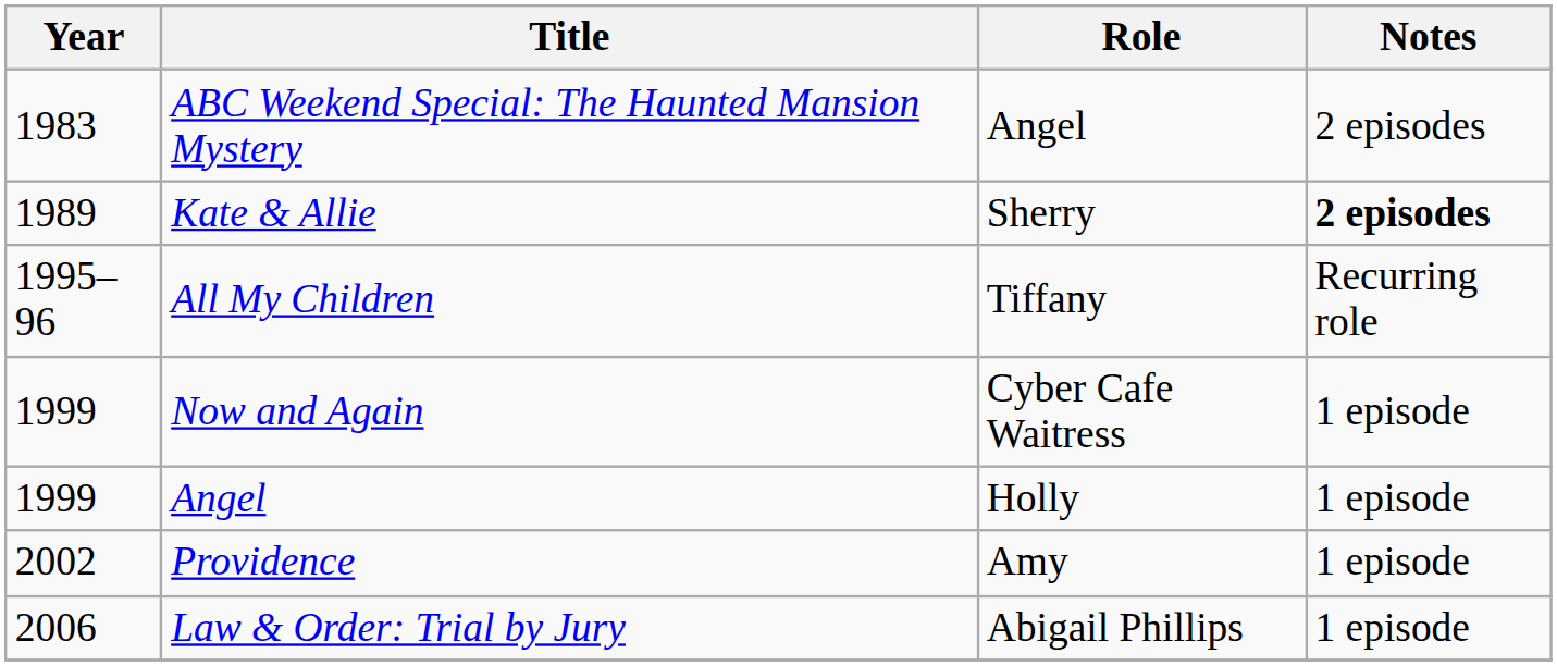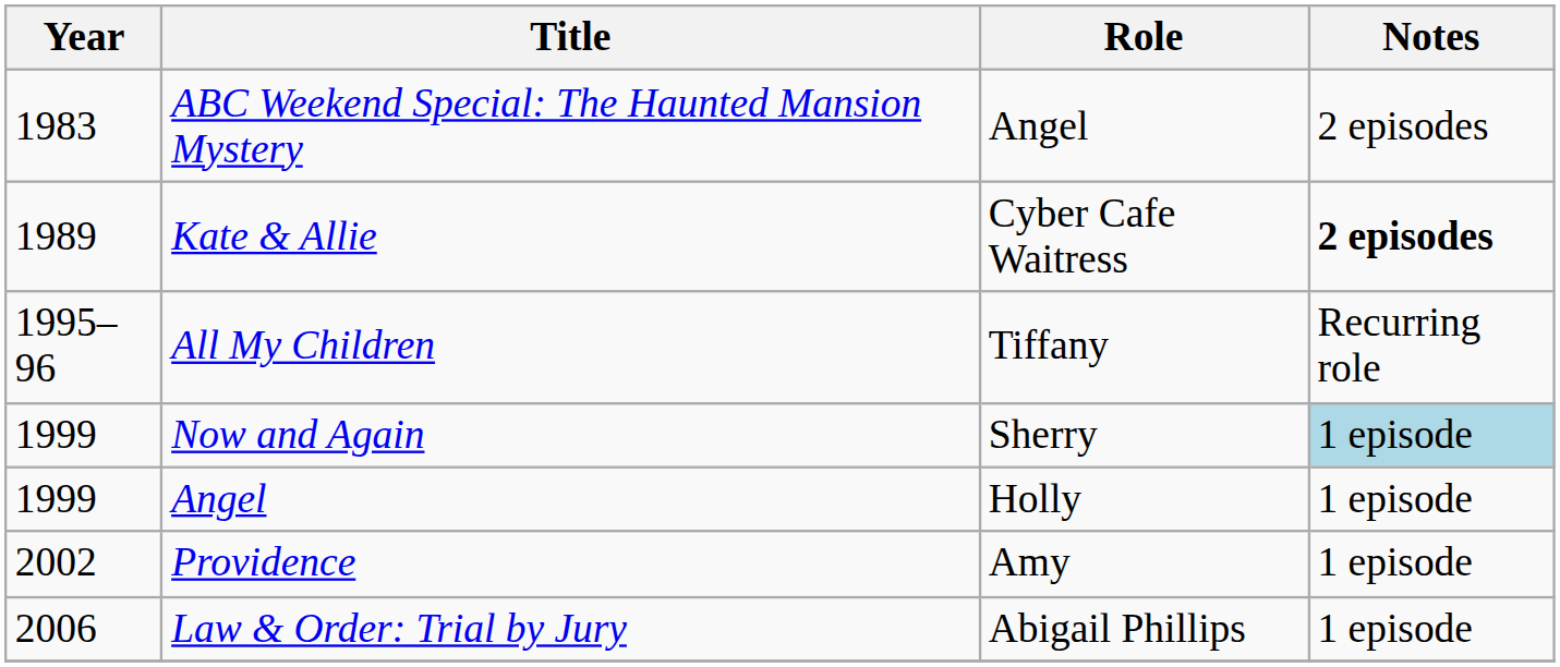Kate & Allie | Role: Sherry -> Cyber Cafe Waitress
Now and Again | Role: Cyber Cafe Waitress -> Sherry
Now and Again | Notes: no background -> lightblue background
